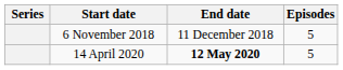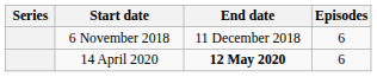6 November 2018 | Episodes: 5 -> 6
14 April 2020 | Episodes: 5 -> 6
